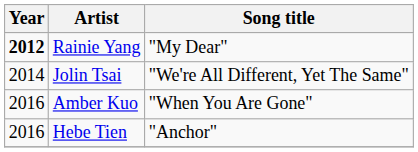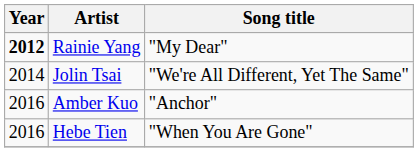Amber Kuo | Song title: "When You Are Gone" -> "Anchor"
Hebe Tien | Song title: "Anchor" -> "When You Are Gone"
